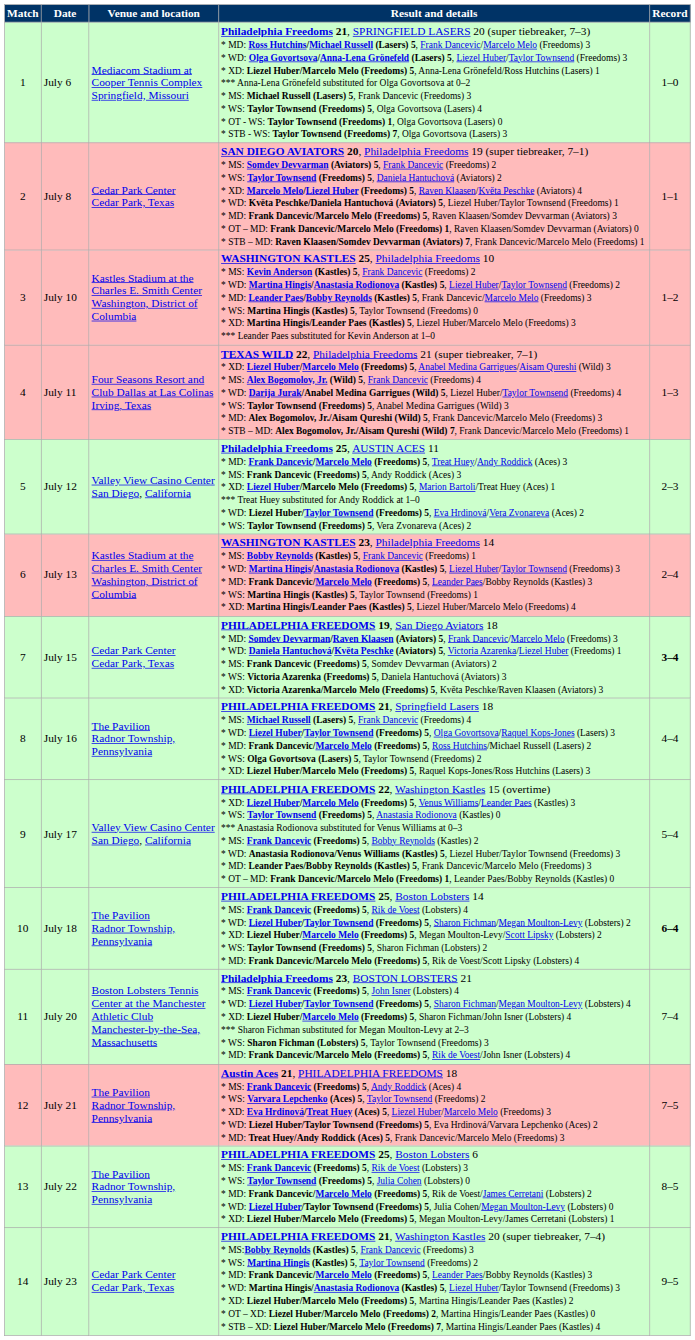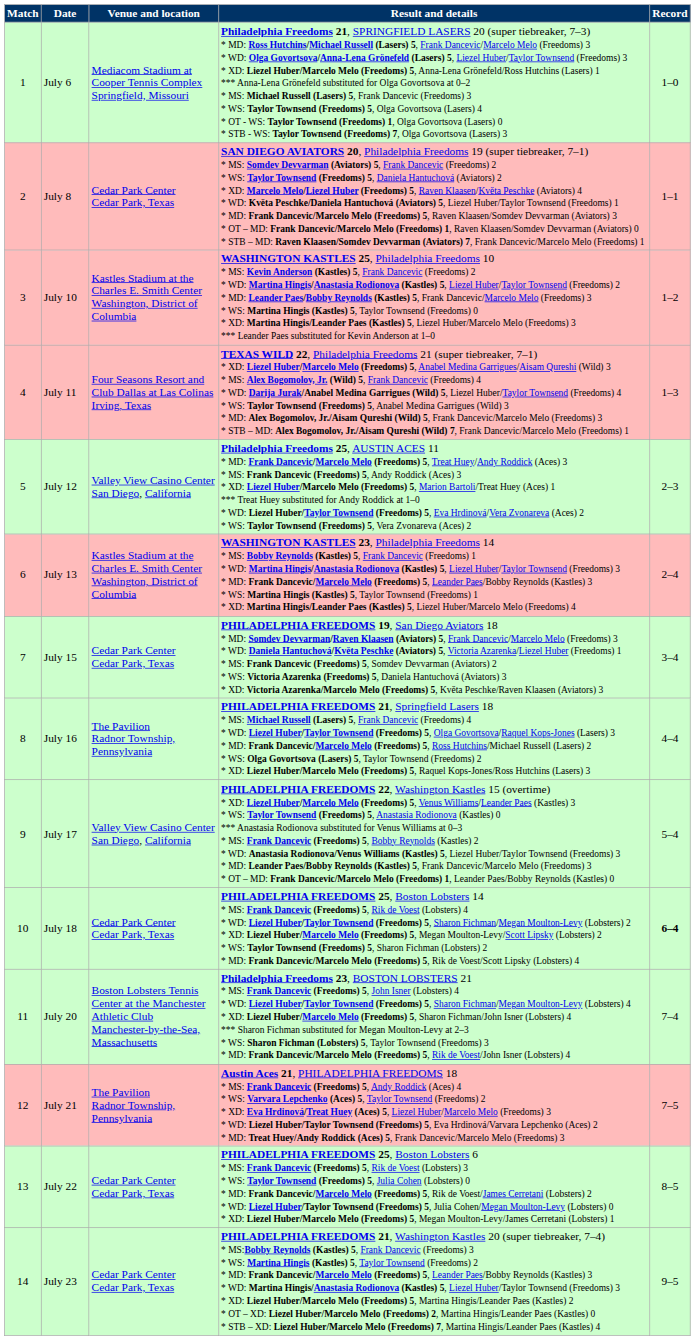July 15 | Record: bold -> normal
July 18 | Venue and location: The Pavilion Radnor Township, Pennsylvania -> Cedar Park Center Cedar Park, Texas
July 22 | Venue and location: The Pavilion Radnor Township, Pennsylvania -> Cedar Park Center Cedar Park, Texas
